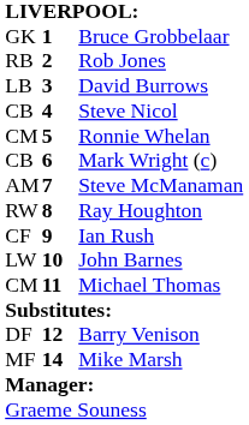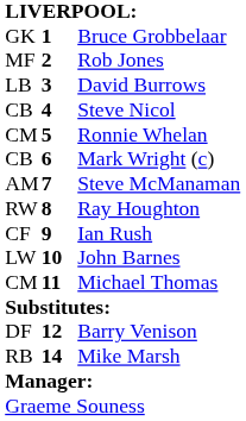Rob Jones | column 1: RB -> MF
Mike Marsh | column 1: MF -> RB
